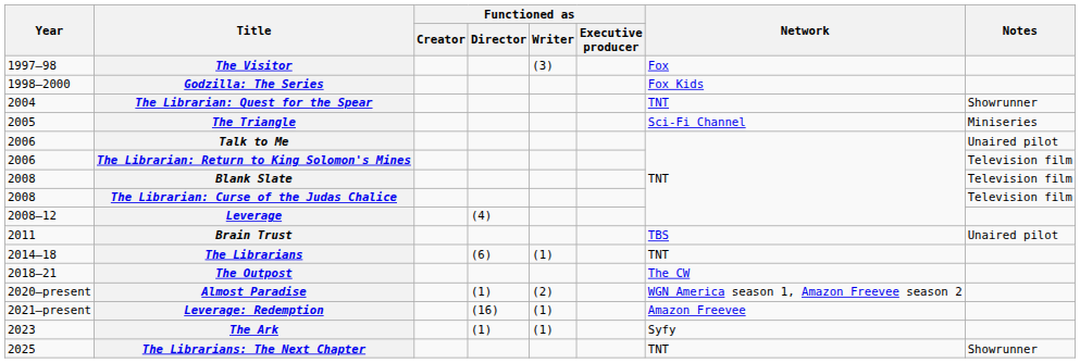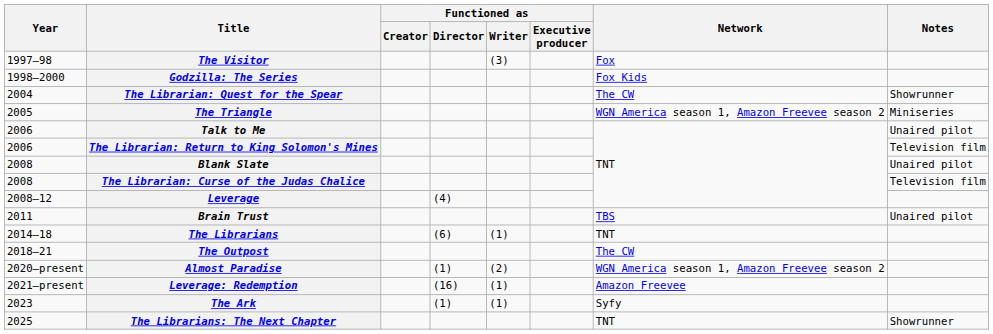The Librarian: Quest for the Spear | Network: TNT -> The CW
The Triangle | Network: Sci-Fi Channel -> WGN America season 1, Amazon Freevee season 2
Blank Slate | Notes: Television film -> Unaired pilot
